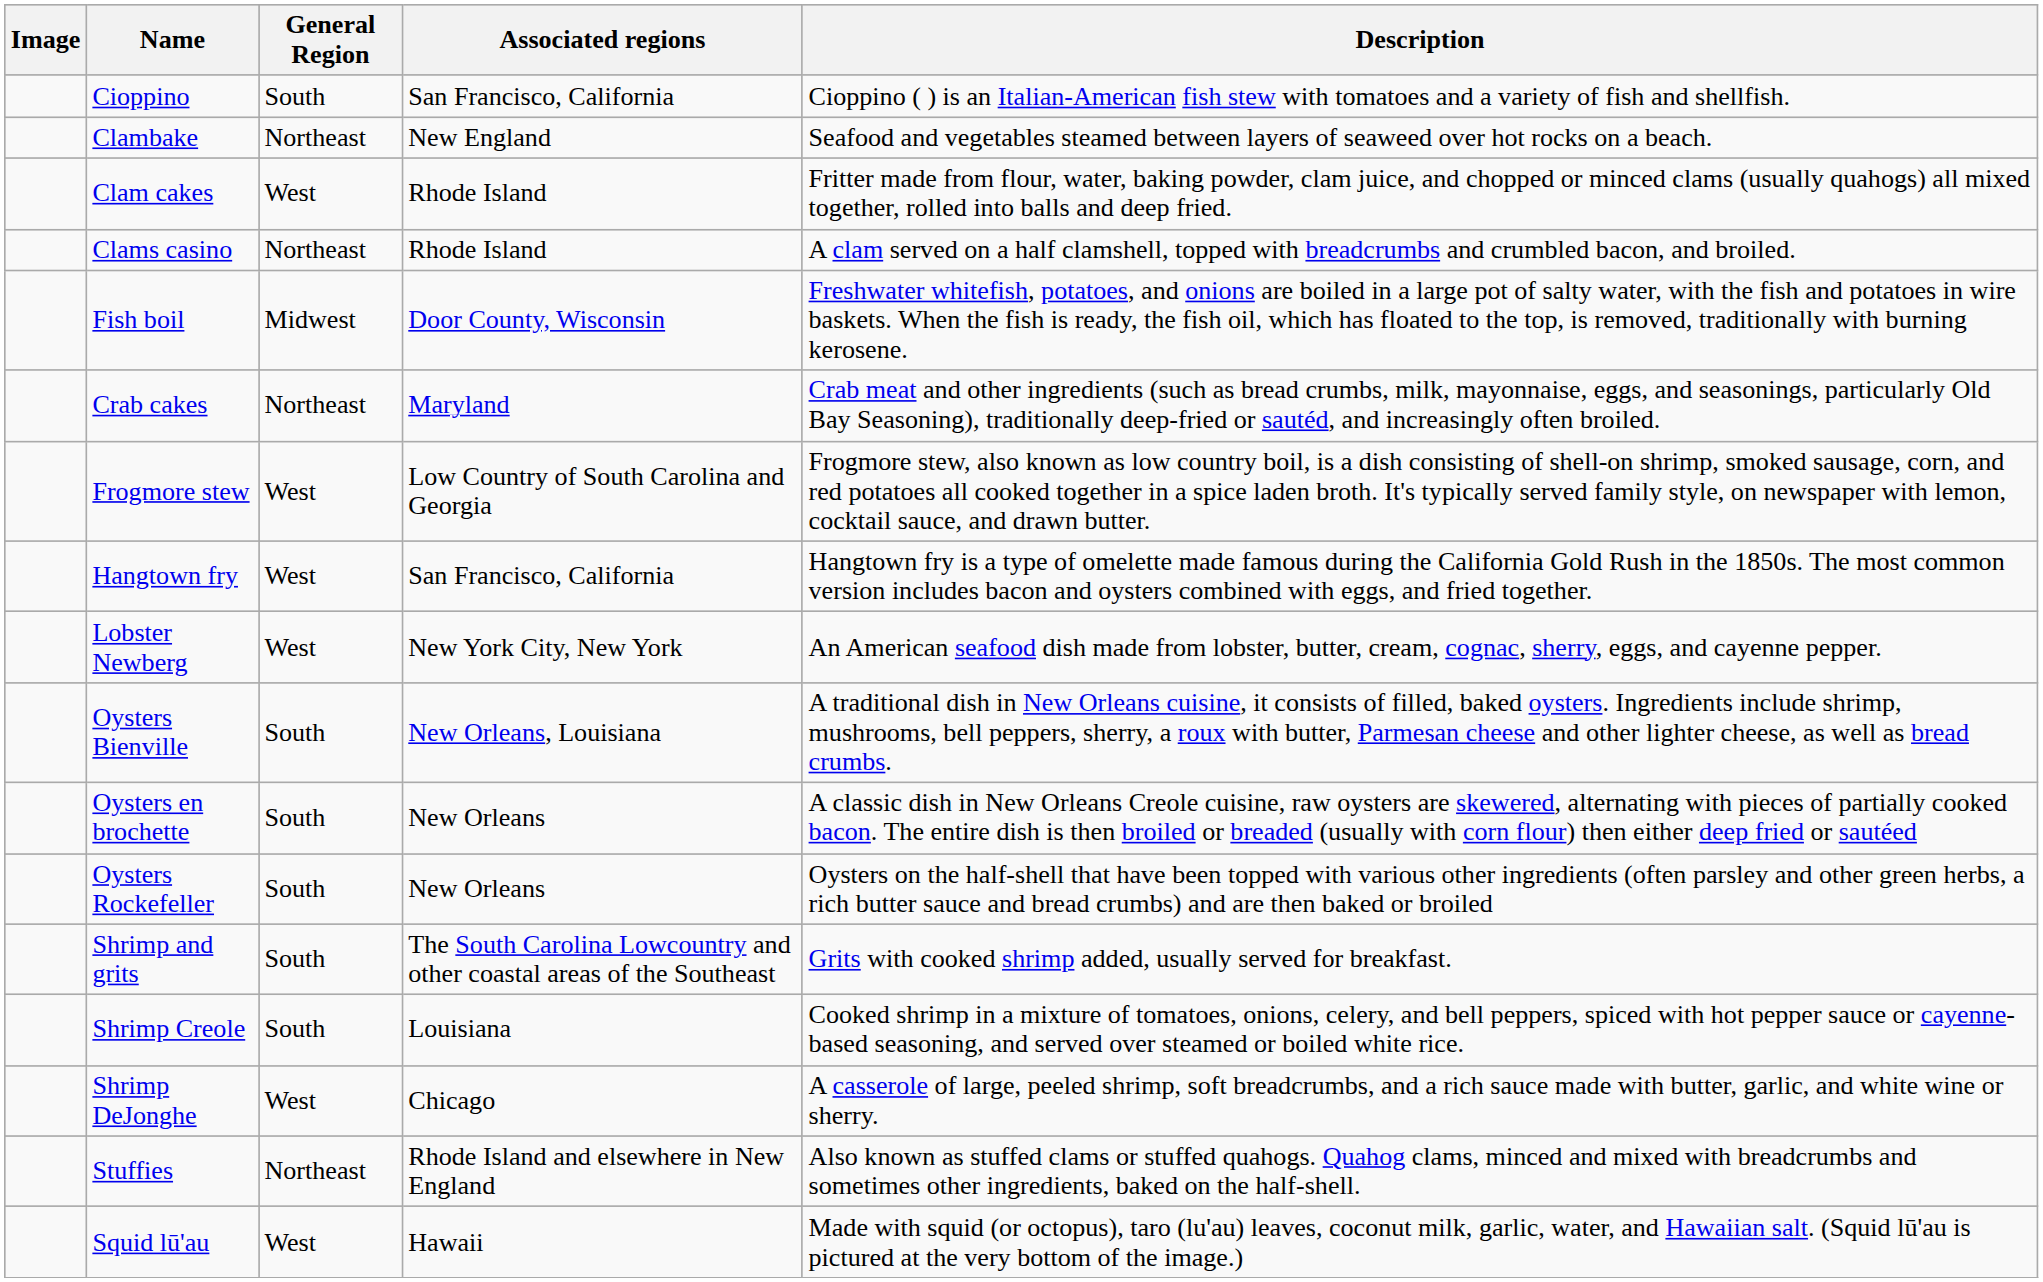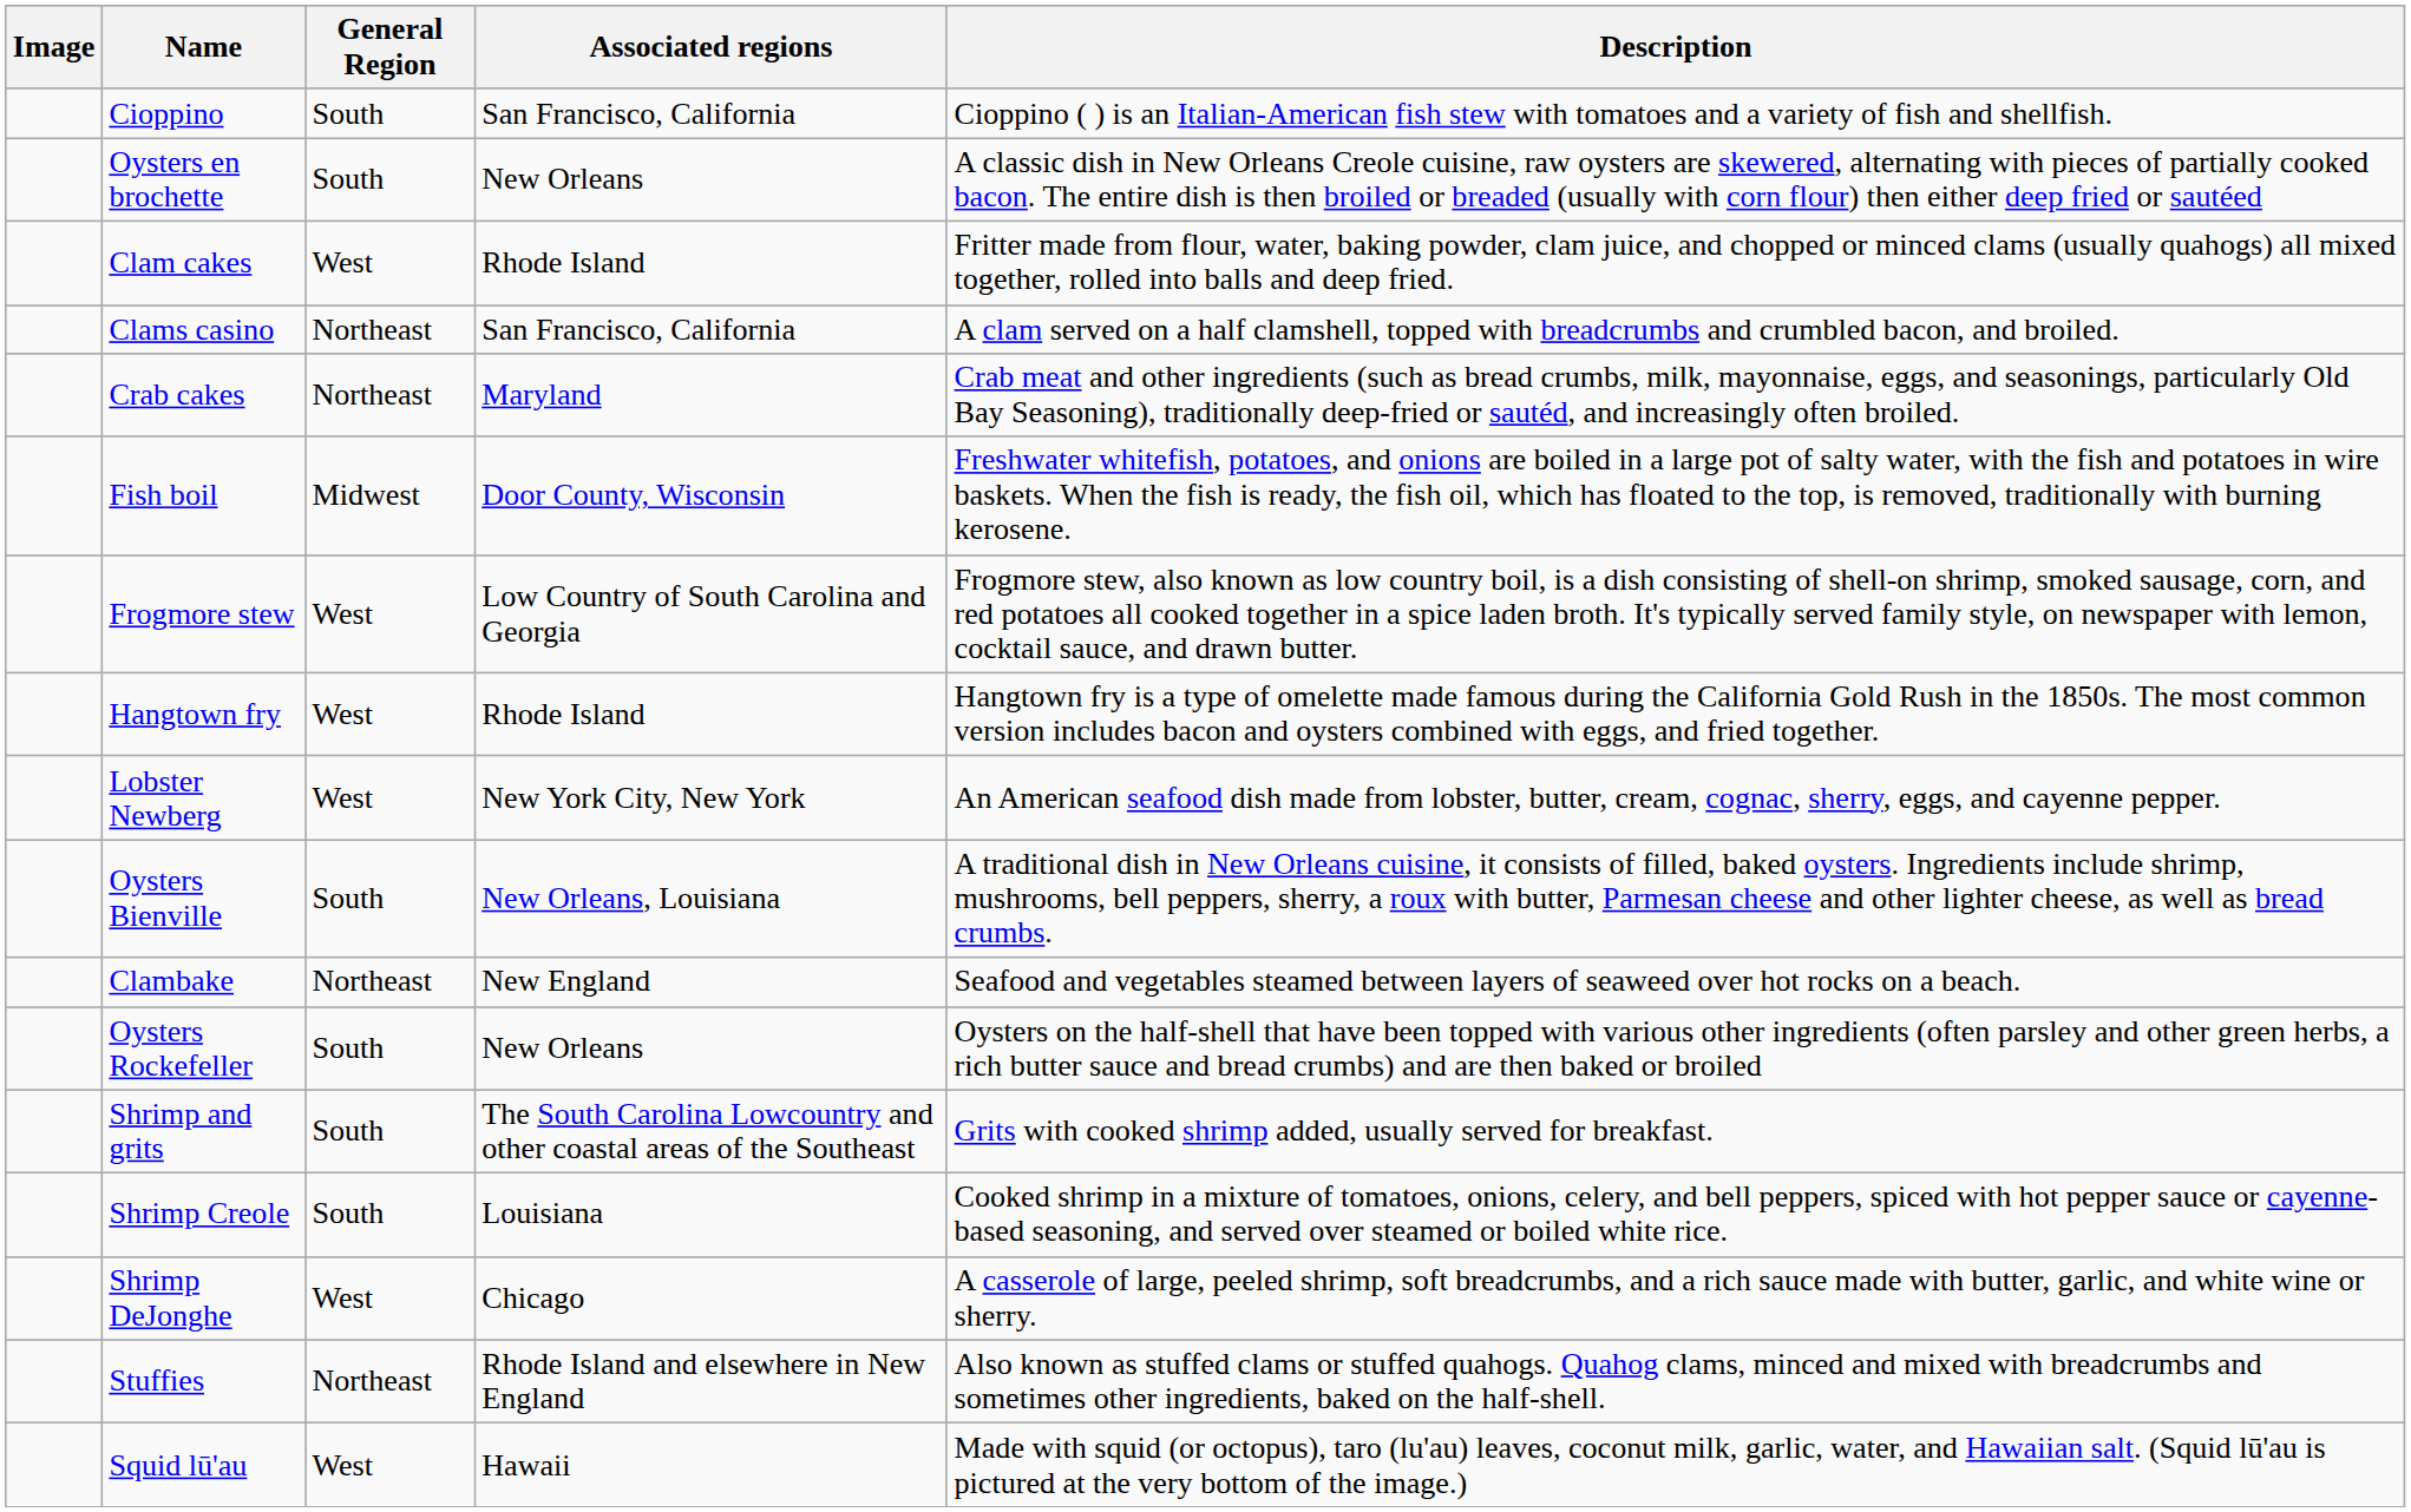rows swapped: Clambake <-> Oysters en brochette
Clams casino | Associated regions: Rhode Island -> San Francisco, California
rows swapped: Crab cakes <-> Fish boil
Hangtown fry | Associated regions: San Francisco, California -> Rhode Island
